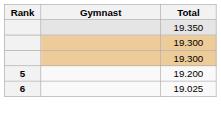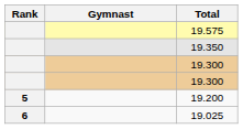+ row: 19.575
